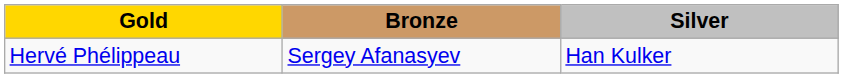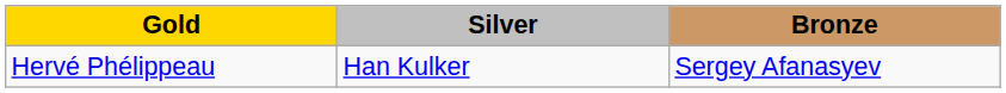columns swapped: Silver <-> Bronze
